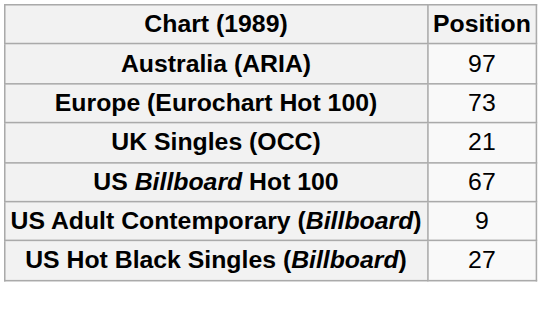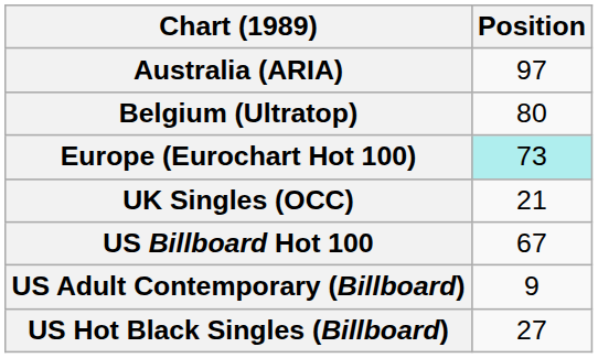+ row: Belgium (Ultratop) | 80
Europe (Eurochart Hot 100) | Position: no background -> paleturquoise background
